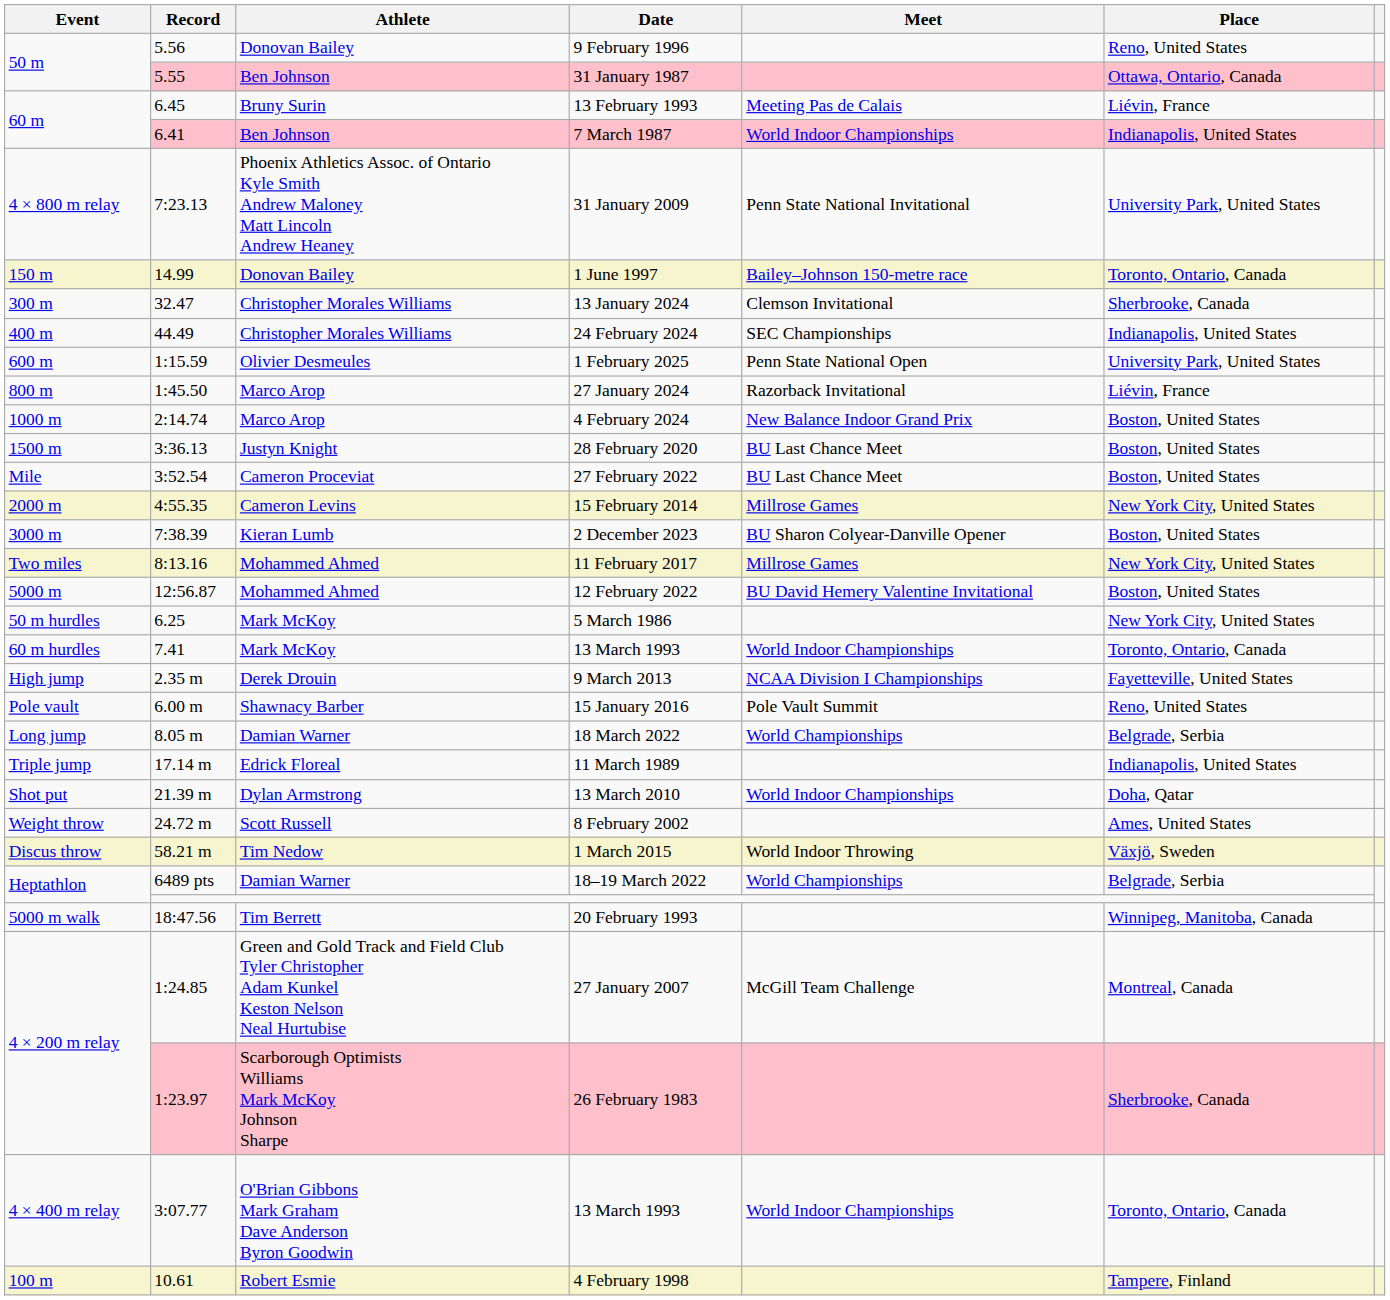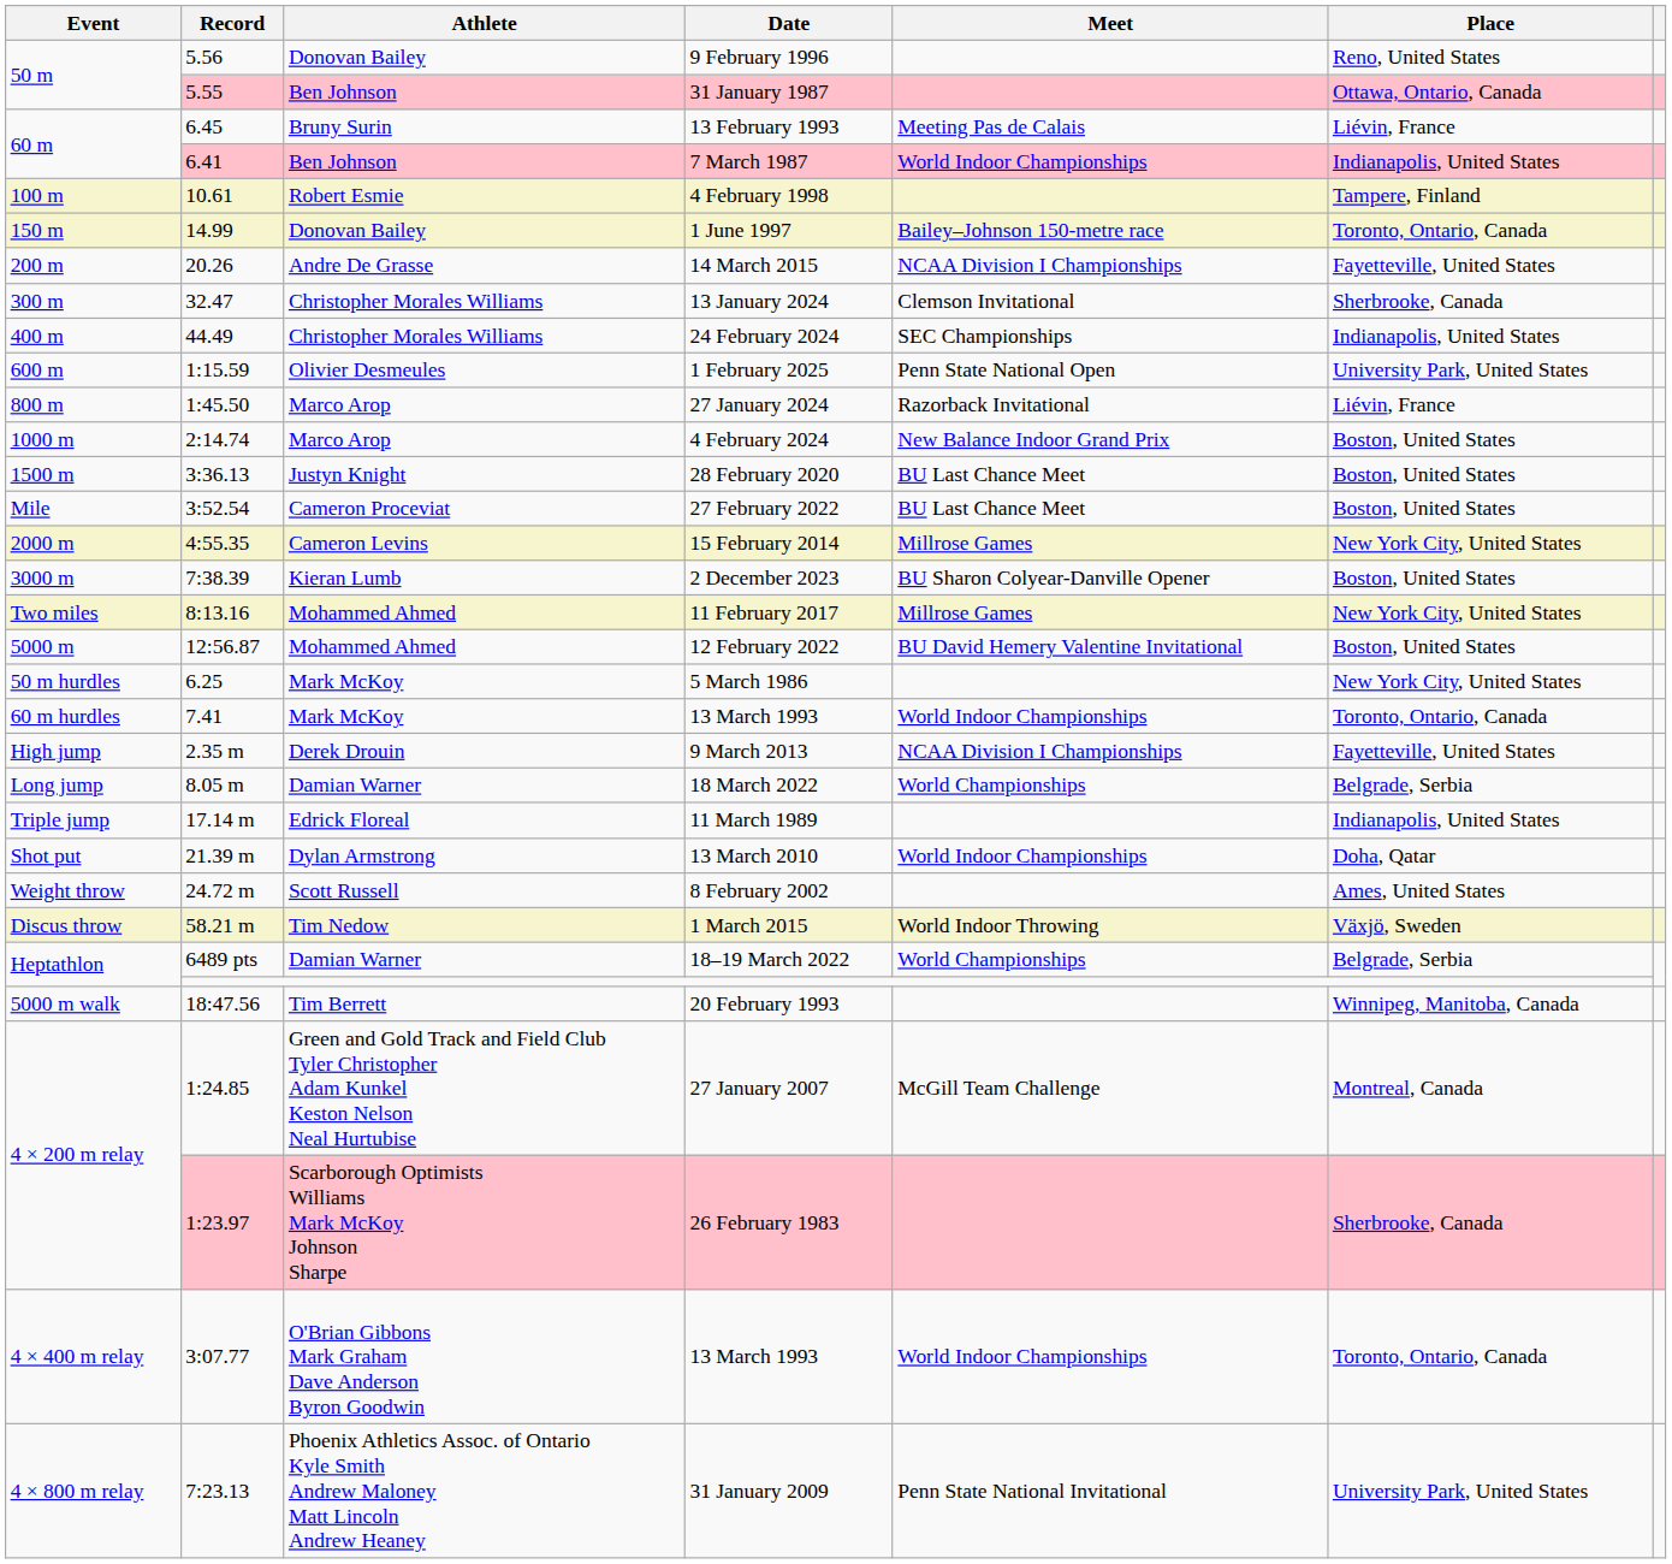rows swapped: 4 February 1998 <-> 31 January 2009
+ row: 200 m | 20.26 | Andre De Grasse | 14 March 2015 | NCAA Division I Championships | Fayetteville, United States
- row: Pole vault | 6.00 m | Shawnacy Barber | 15 January 2016 | Pole Vault Summit | Reno, United States
